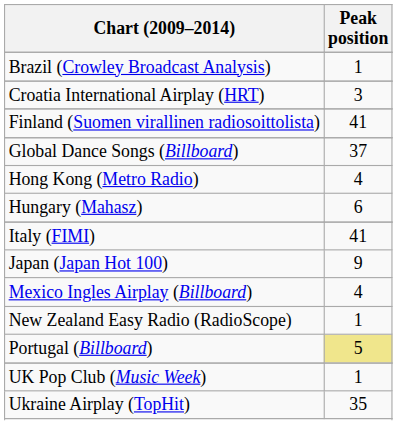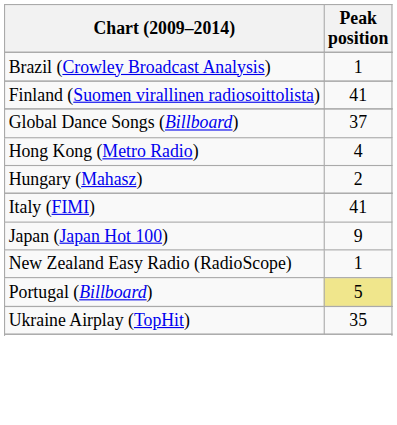- row: Croatia International Airplay (HRT) | 3
Hungary (Mahasz) | Peak position: 6 -> 2
- row: Mexico Ingles Airplay (Billboard) | 4
- row: UK Pop Club (Music Week) | 1
